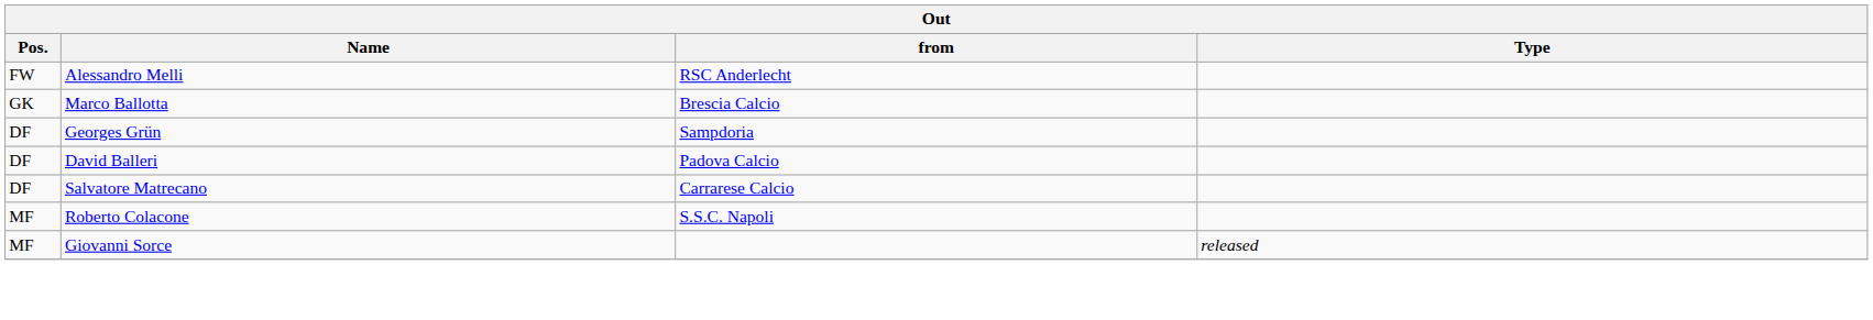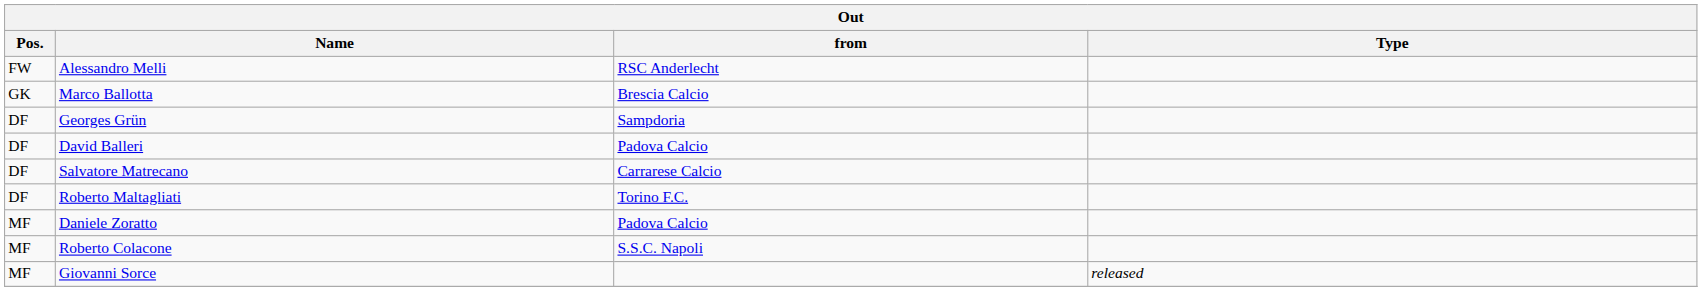+ row: DF | Roberto Maltagliati | Torino F.C.
+ row: MF | Daniele Zoratto | Padova Calcio
